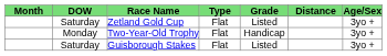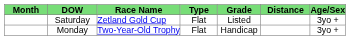- row: Saturday | Guisborough Stakes | Flat | Listed | 3yo +
